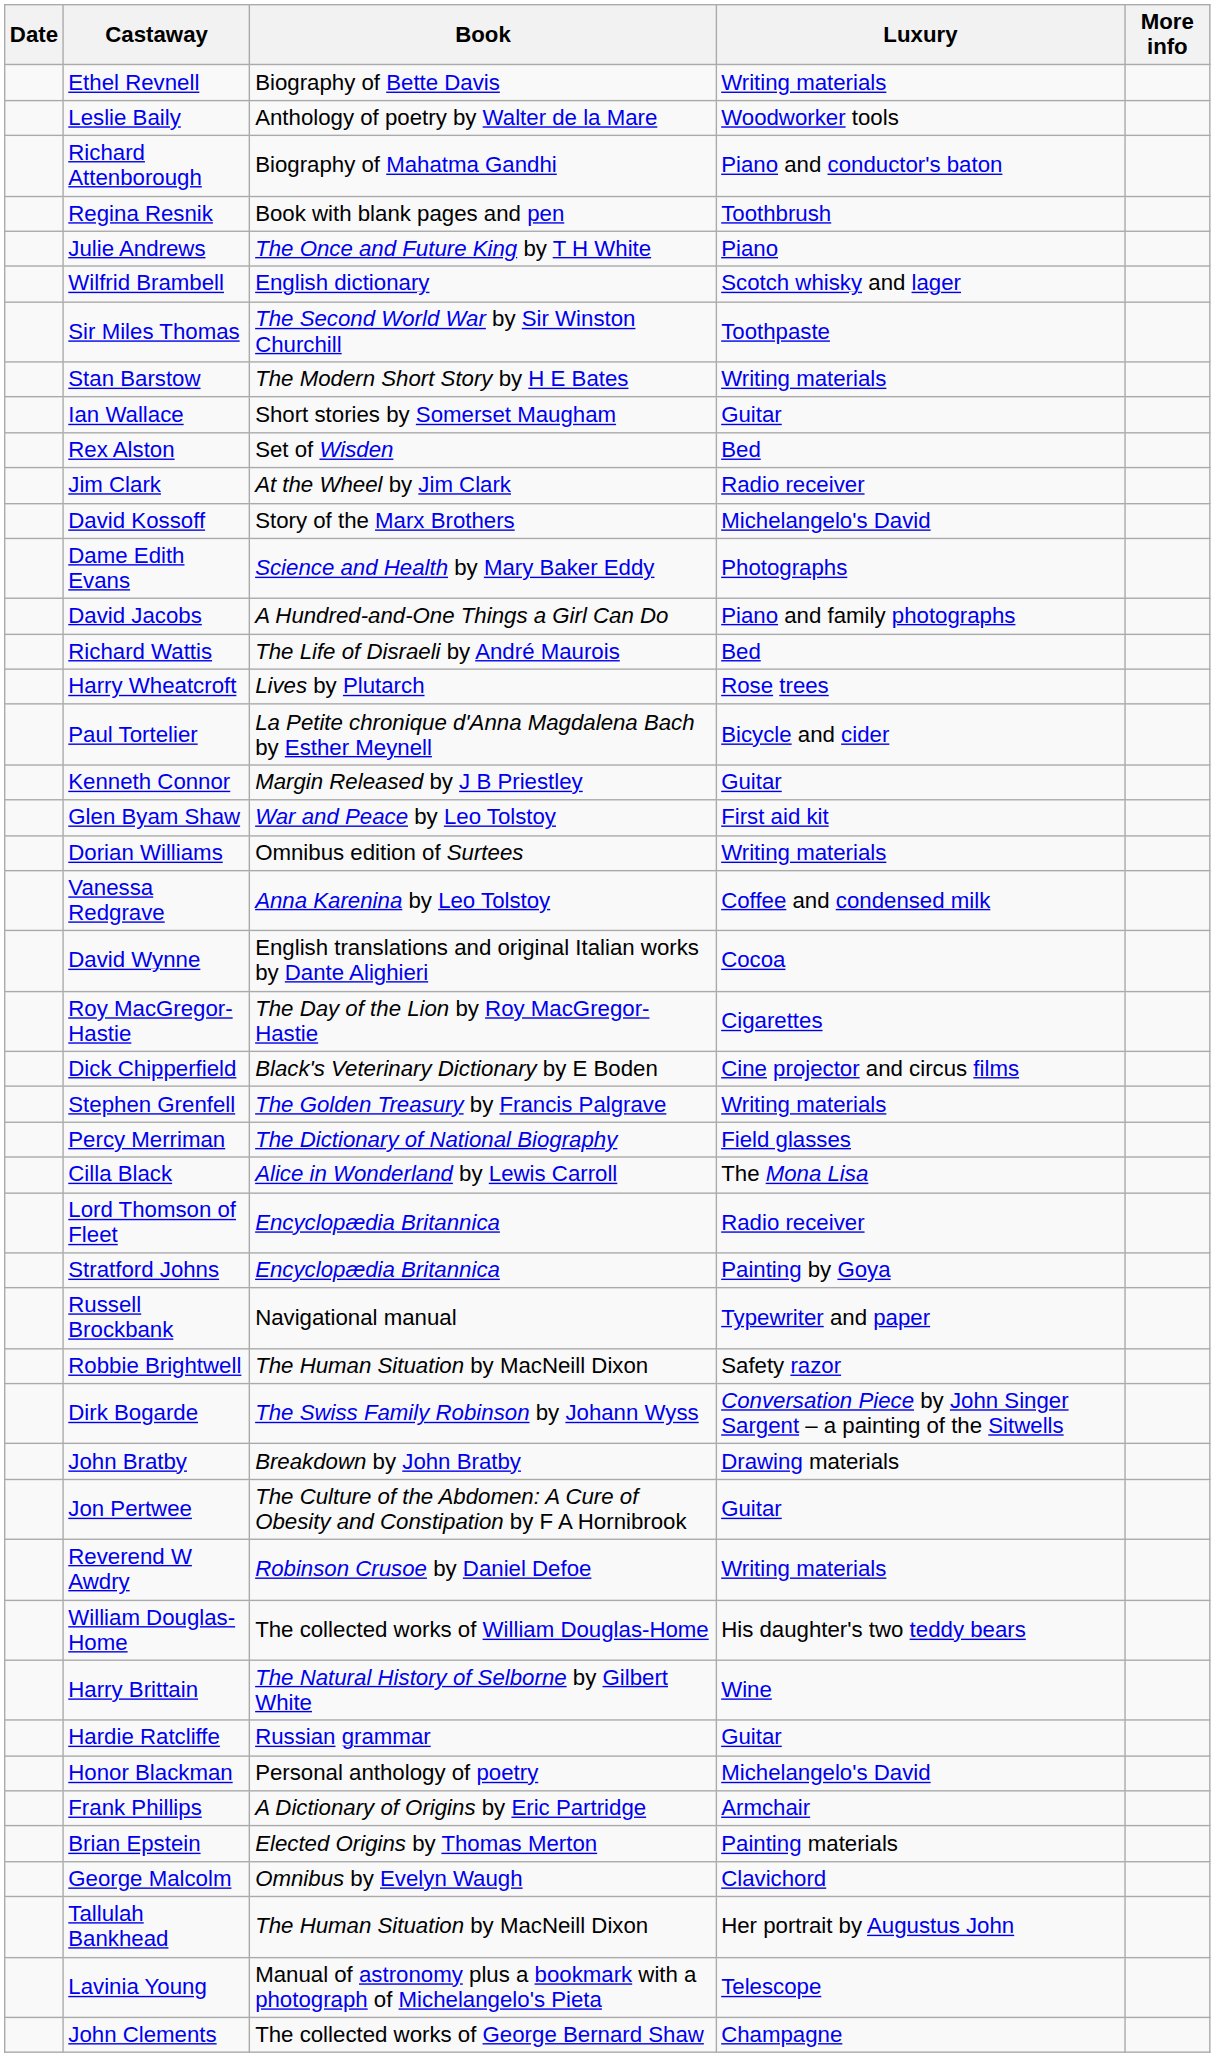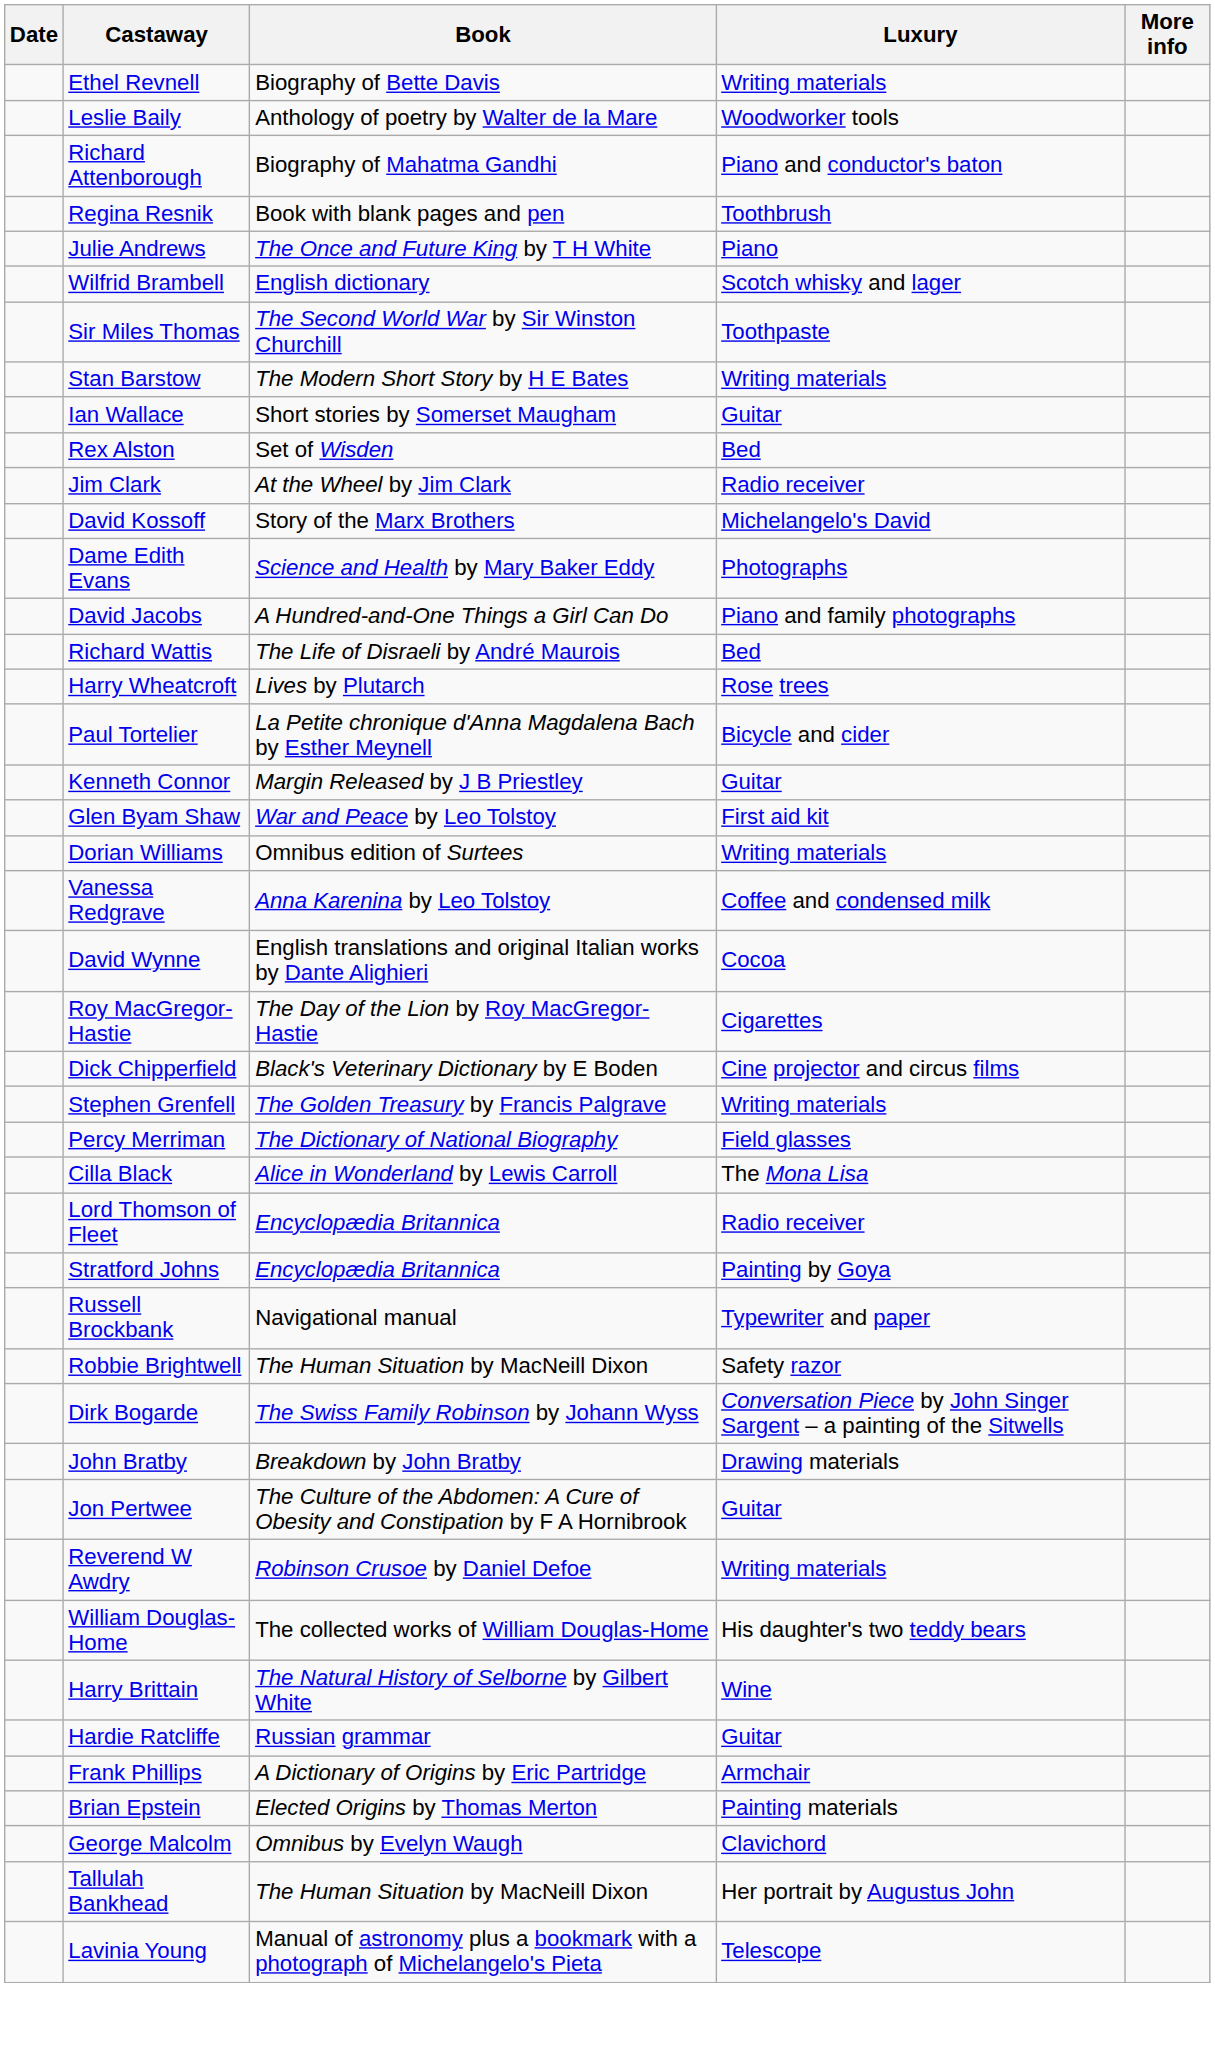- row: Honor Blackman | Personal anthology of poetry | Michelangelo's David
- row: John Clements | The collected works of George Bernard Shaw | Champagne
